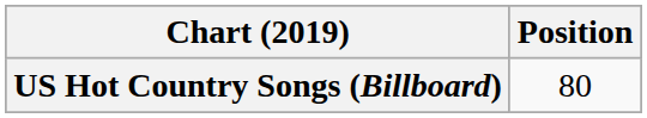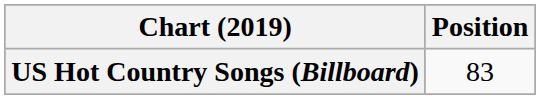US Hot Country Songs (Billboard) | Position: 80 -> 83
